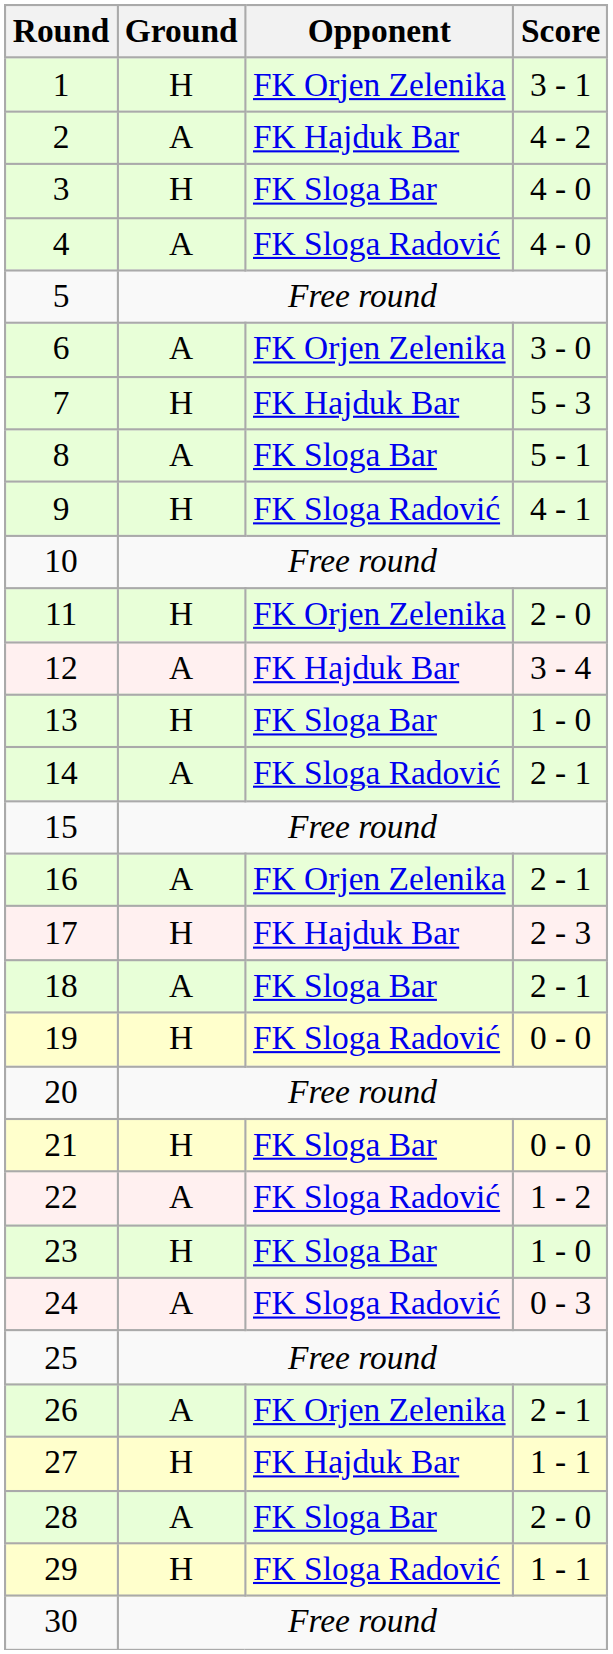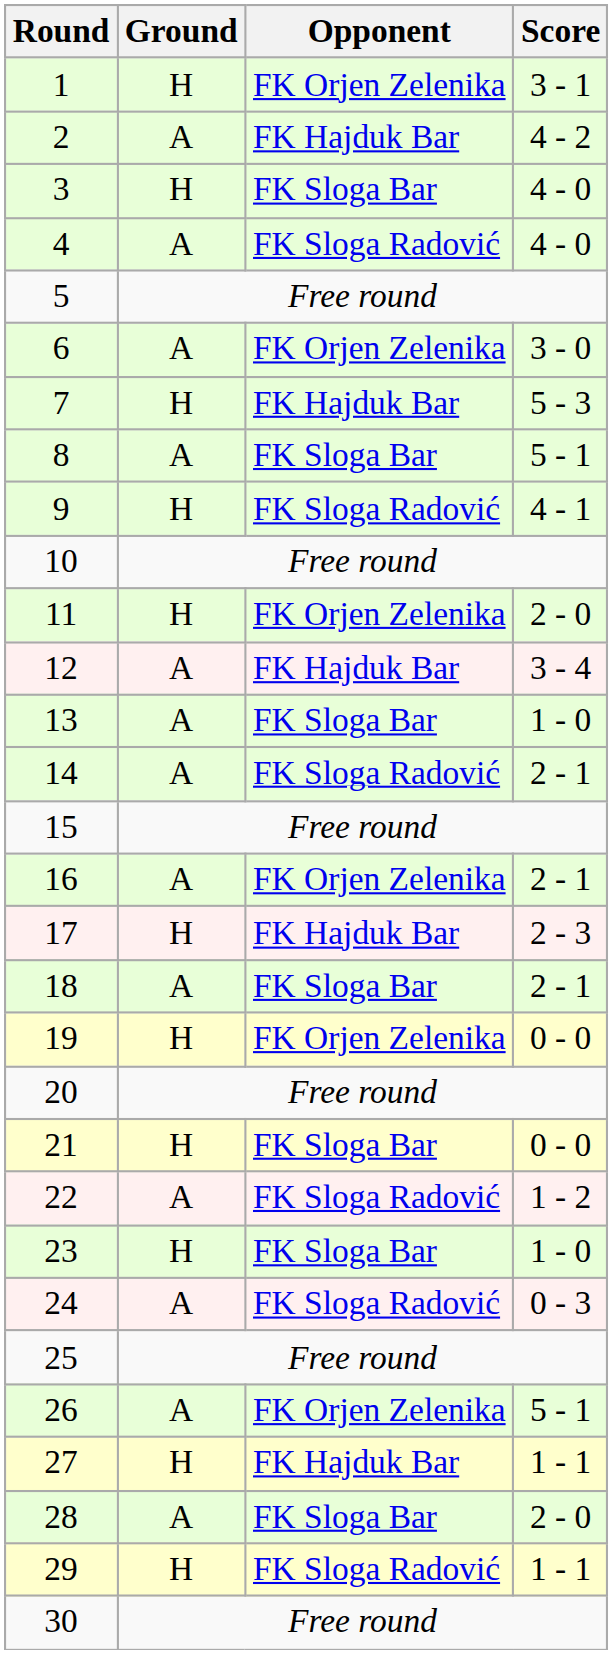13 | Ground: H -> A
19 | Opponent: FK Sloga Radović -> FK Orjen Zelenika
26 | Score: 2 - 1 -> 5 - 1
